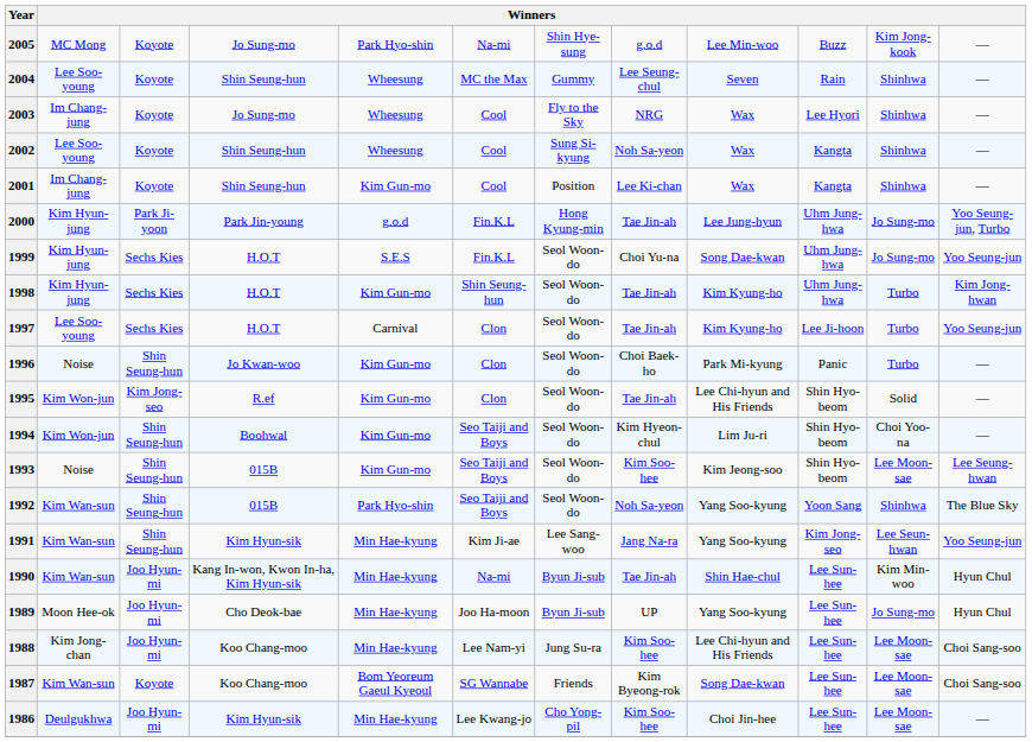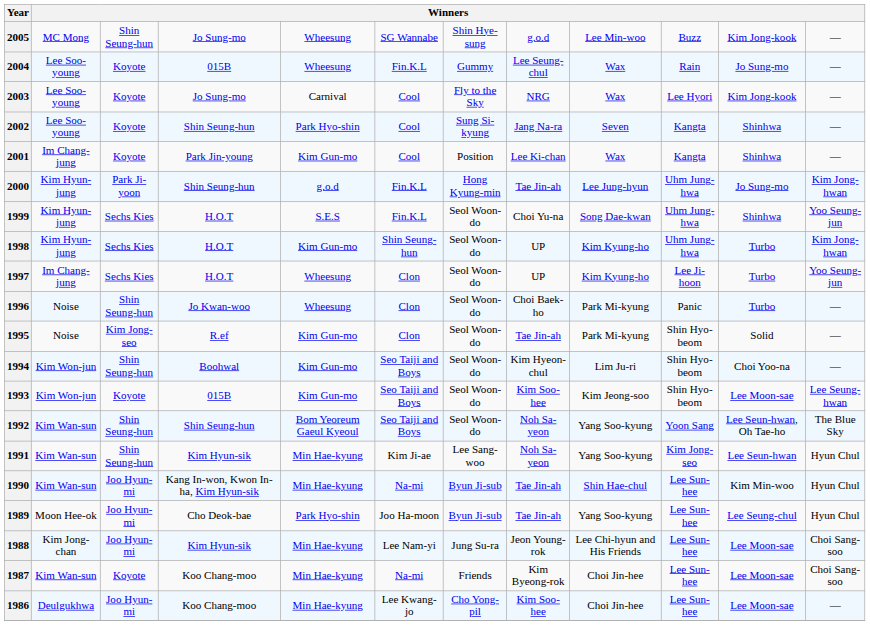2005 | column 3: Koyote -> Shin Seung-hun
2005 | column 5: Park Hyo-shin -> Wheesung
2005 | column 6: Na-mi -> SG Wannabe
2004 | column 4: Shin Seung-hun -> 015B
2004 | column 6: MC the Max -> Fin.K.L
2004 | column 9: Seven -> Wax
2004 | column 11: Shinhwa -> Jo Sung-mo
2003 | column 2: Im Chang-jung -> Lee Soo-young
2003 | column 5: Wheesung -> Carnival
2003 | column 11: Shinhwa -> Kim Jong-kook
2002 | column 5: Wheesung -> Park Hyo-shin
2002 | column 8: Noh Sa-yeon -> Jang Na-ra
2002 | column 9: Wax -> Seven
2001 | column 4: Shin Seung-hun -> Park Jin-young
2000 | column 4: Park Jin-young -> Shin Seung-hun
2000 | column 12: Yoo Seung-jun, Turbo -> Kim Jong-hwan
1999 | column 11: Jo Sung-mo -> Shinhwa
1998 | column 8: Tae Jin-ah -> UP
1997 | column 2: Lee Soo-young -> Im Chang-jung
1997 | column 5: Carnival -> Wheesung
1997 | column 8: Tae Jin-ah -> UP
1996 | column 5: Kim Gun-mo -> Wheesung
1995 | column 2: Kim Won-jun -> Noise
1995 | column 9: Lee Chi-hyun and His Friends -> Park Mi-kyung
1993 | column 2: Noise -> Kim Won-jun
1993 | column 3: Shin Seung-hun -> Koyote
1992 | column 4: 015B -> Shin Seung-hun
1992 | column 5: Park Hyo-shin -> Bom Yeoreum Gaeul Kyeoul
1992 | column 11: Shinhwa -> Lee Seun-hwan, Oh Tae-ho
1991 | column 8: Jang Na-ra -> Noh Sa-yeon
1991 | column 12: Yoo Seung-jun -> Hyun Chul
1989 | column 5: Min Hae-kyung -> Park Hyo-shin
1989 | column 8: UP -> Tae Jin-ah
1989 | column 11: Jo Sung-mo -> Lee Seung-chul
1988 | column 4: Koo Chang-moo -> Kim Hyun-sik
1988 | column 8: Kim Soo-hee -> Jeon Young-rok
1987 | column 5: Bom Yeoreum Gaeul Kyeoul -> Min Hae-kyung
1987 | column 6: SG Wannabe -> Na-mi
1987 | column 9: Song Dae-kwan -> Choi Jin-hee
1986 | column 4: Kim Hyun-sik -> Koo Chang-moo
